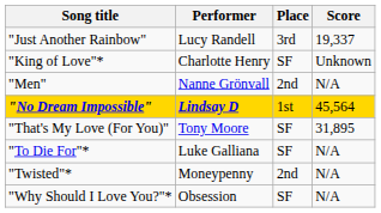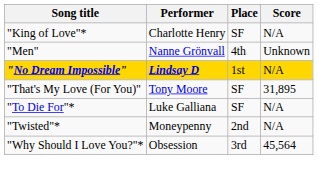- row: "Just Another Rainbow" | Lucy Randell | 3rd | 19,337
"King of Love"* | Score: Unknown -> N/A
"Men" | Place: 2nd -> 4th
"Men" | Score: N/A -> Unknown
"No Dream Impossible" | Score: 45,564 -> N/A
"Why Should I Love You?"* | Place: SF -> 3rd
"Why Should I Love You?"* | Score: N/A -> 45,564
